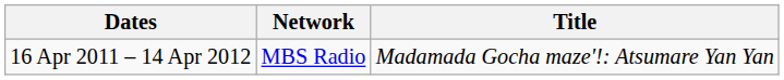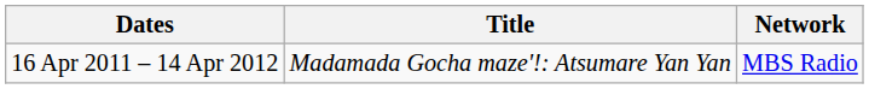columns swapped: Title <-> Network
